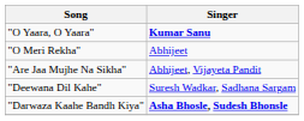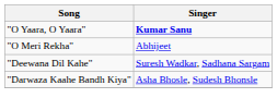- row: "Are Jaa Mujhe Na Sikha" | Abhijeet, Vijayeta Pandit
"Darwaza Kaahe Bandh Kiya" | Singer: bold -> normal
